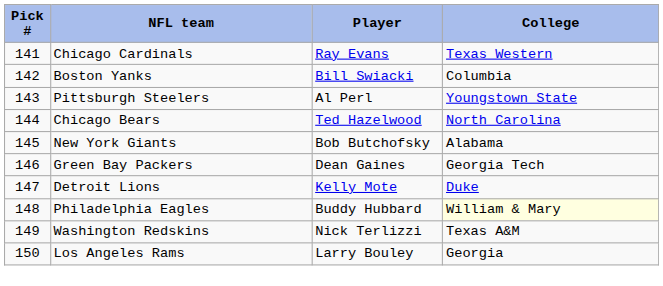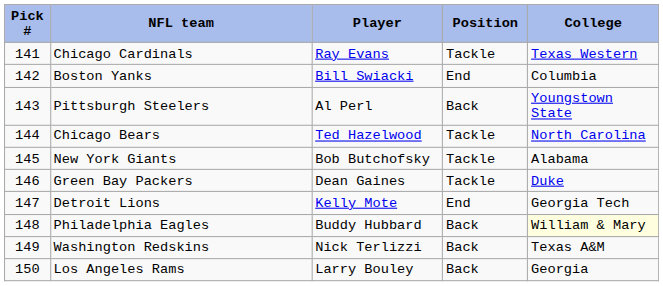+ column: Position | Tackle | End | Back | Tackle | Tackle | Tackle | End | Back | Back | Back
Green Bay Packers | College: Georgia Tech -> Duke
Detroit Lions | College: Duke -> Georgia Tech
